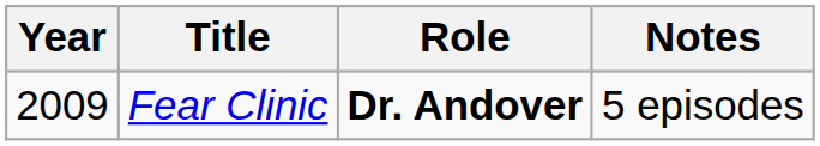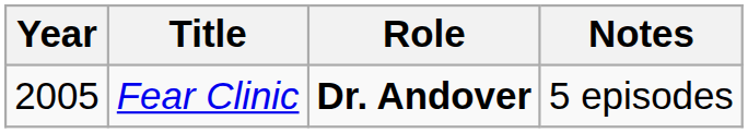Fear Clinic | Year: 2009 -> 2005
